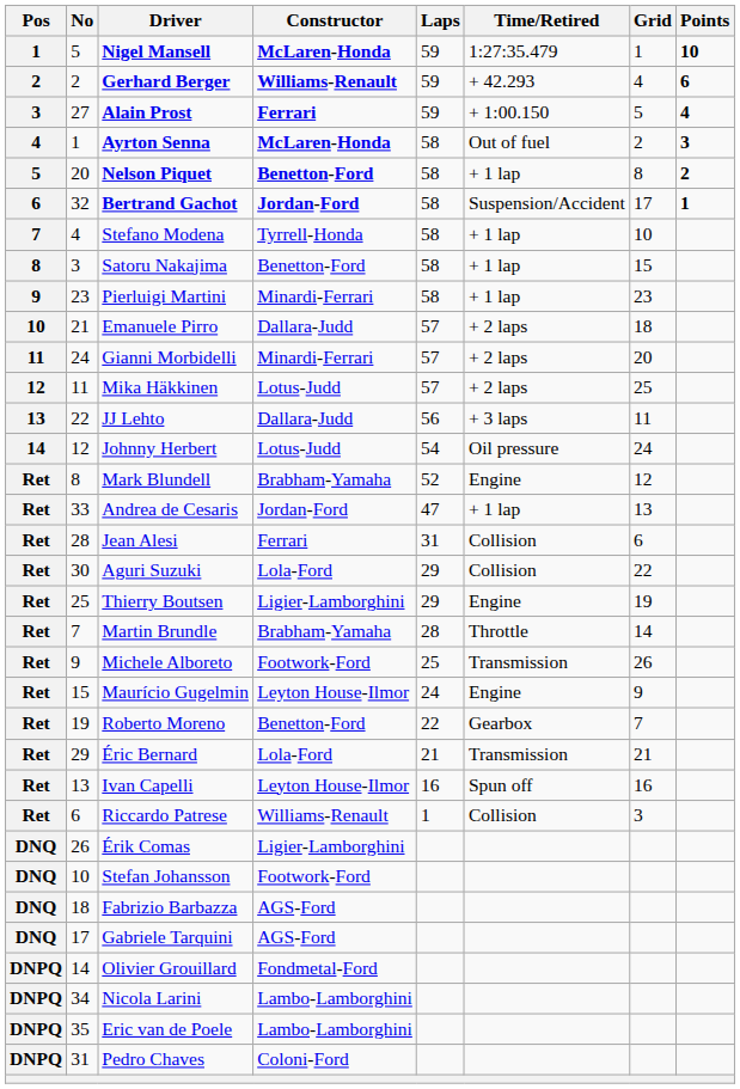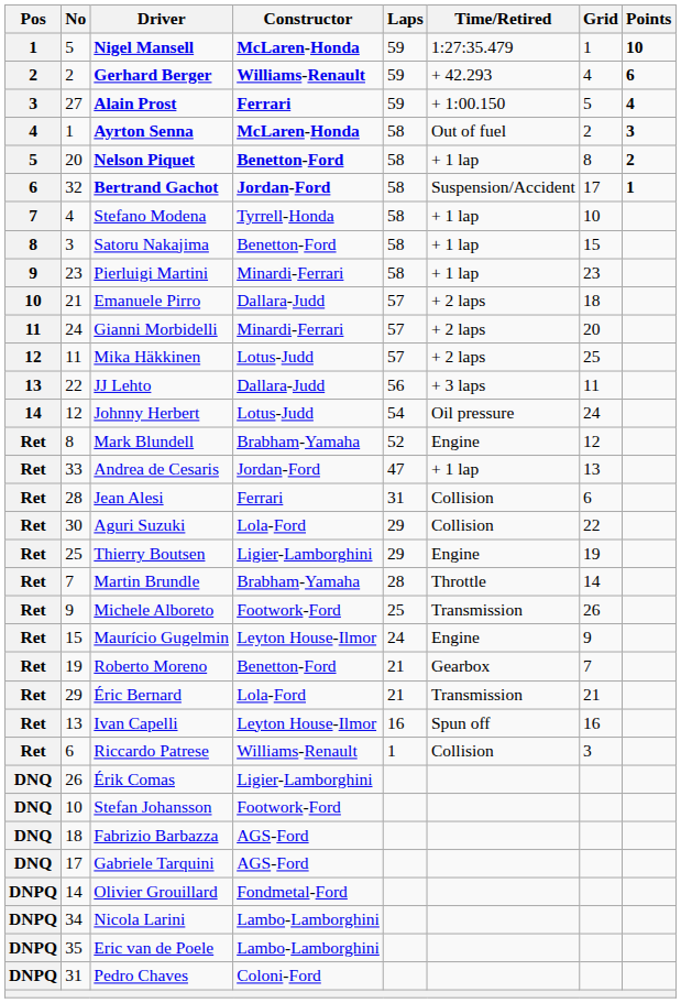Roberto Moreno | Laps: 22 -> 21
